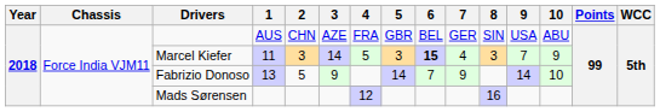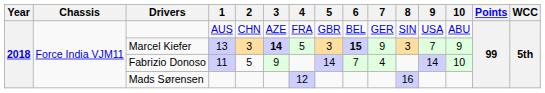Marcel Kiefer | 1: 11 -> 13
Marcel Kiefer | 3: normal -> bold
Marcel Kiefer | 7: 4 -> 9
Fabrizio Donoso | 1: 13 -> 11
Fabrizio Donoso | 7: 9 -> 4
